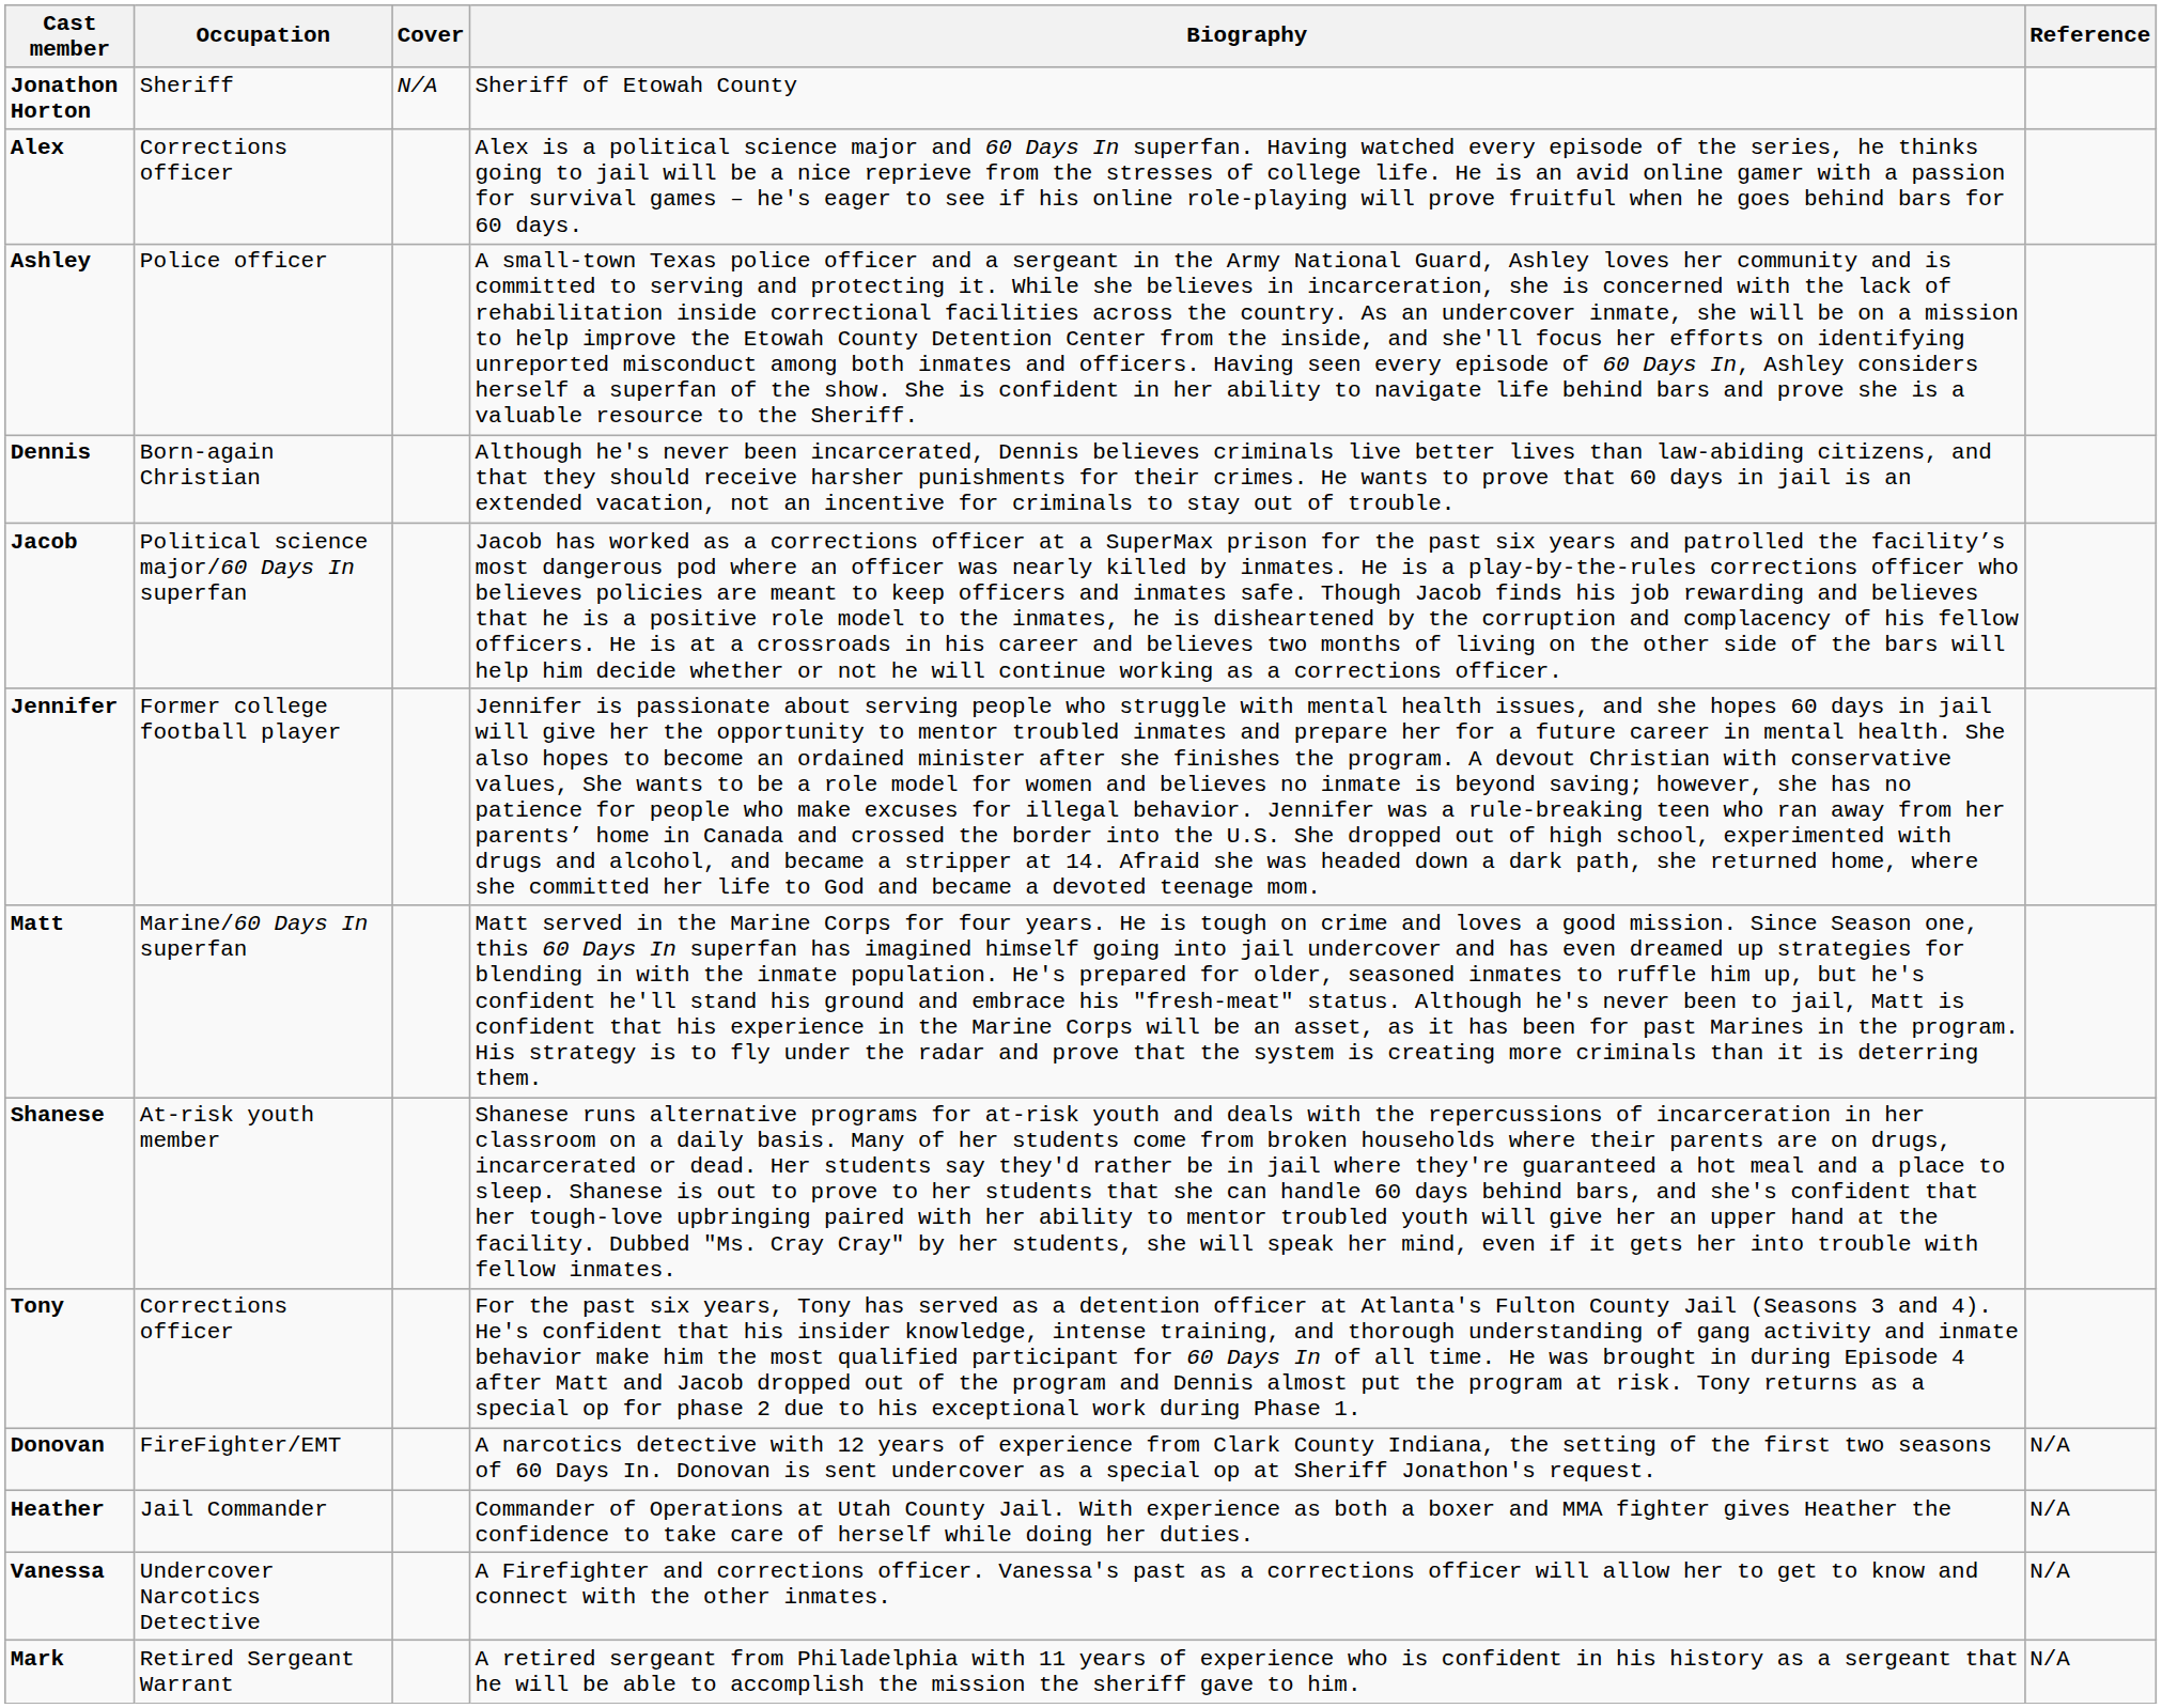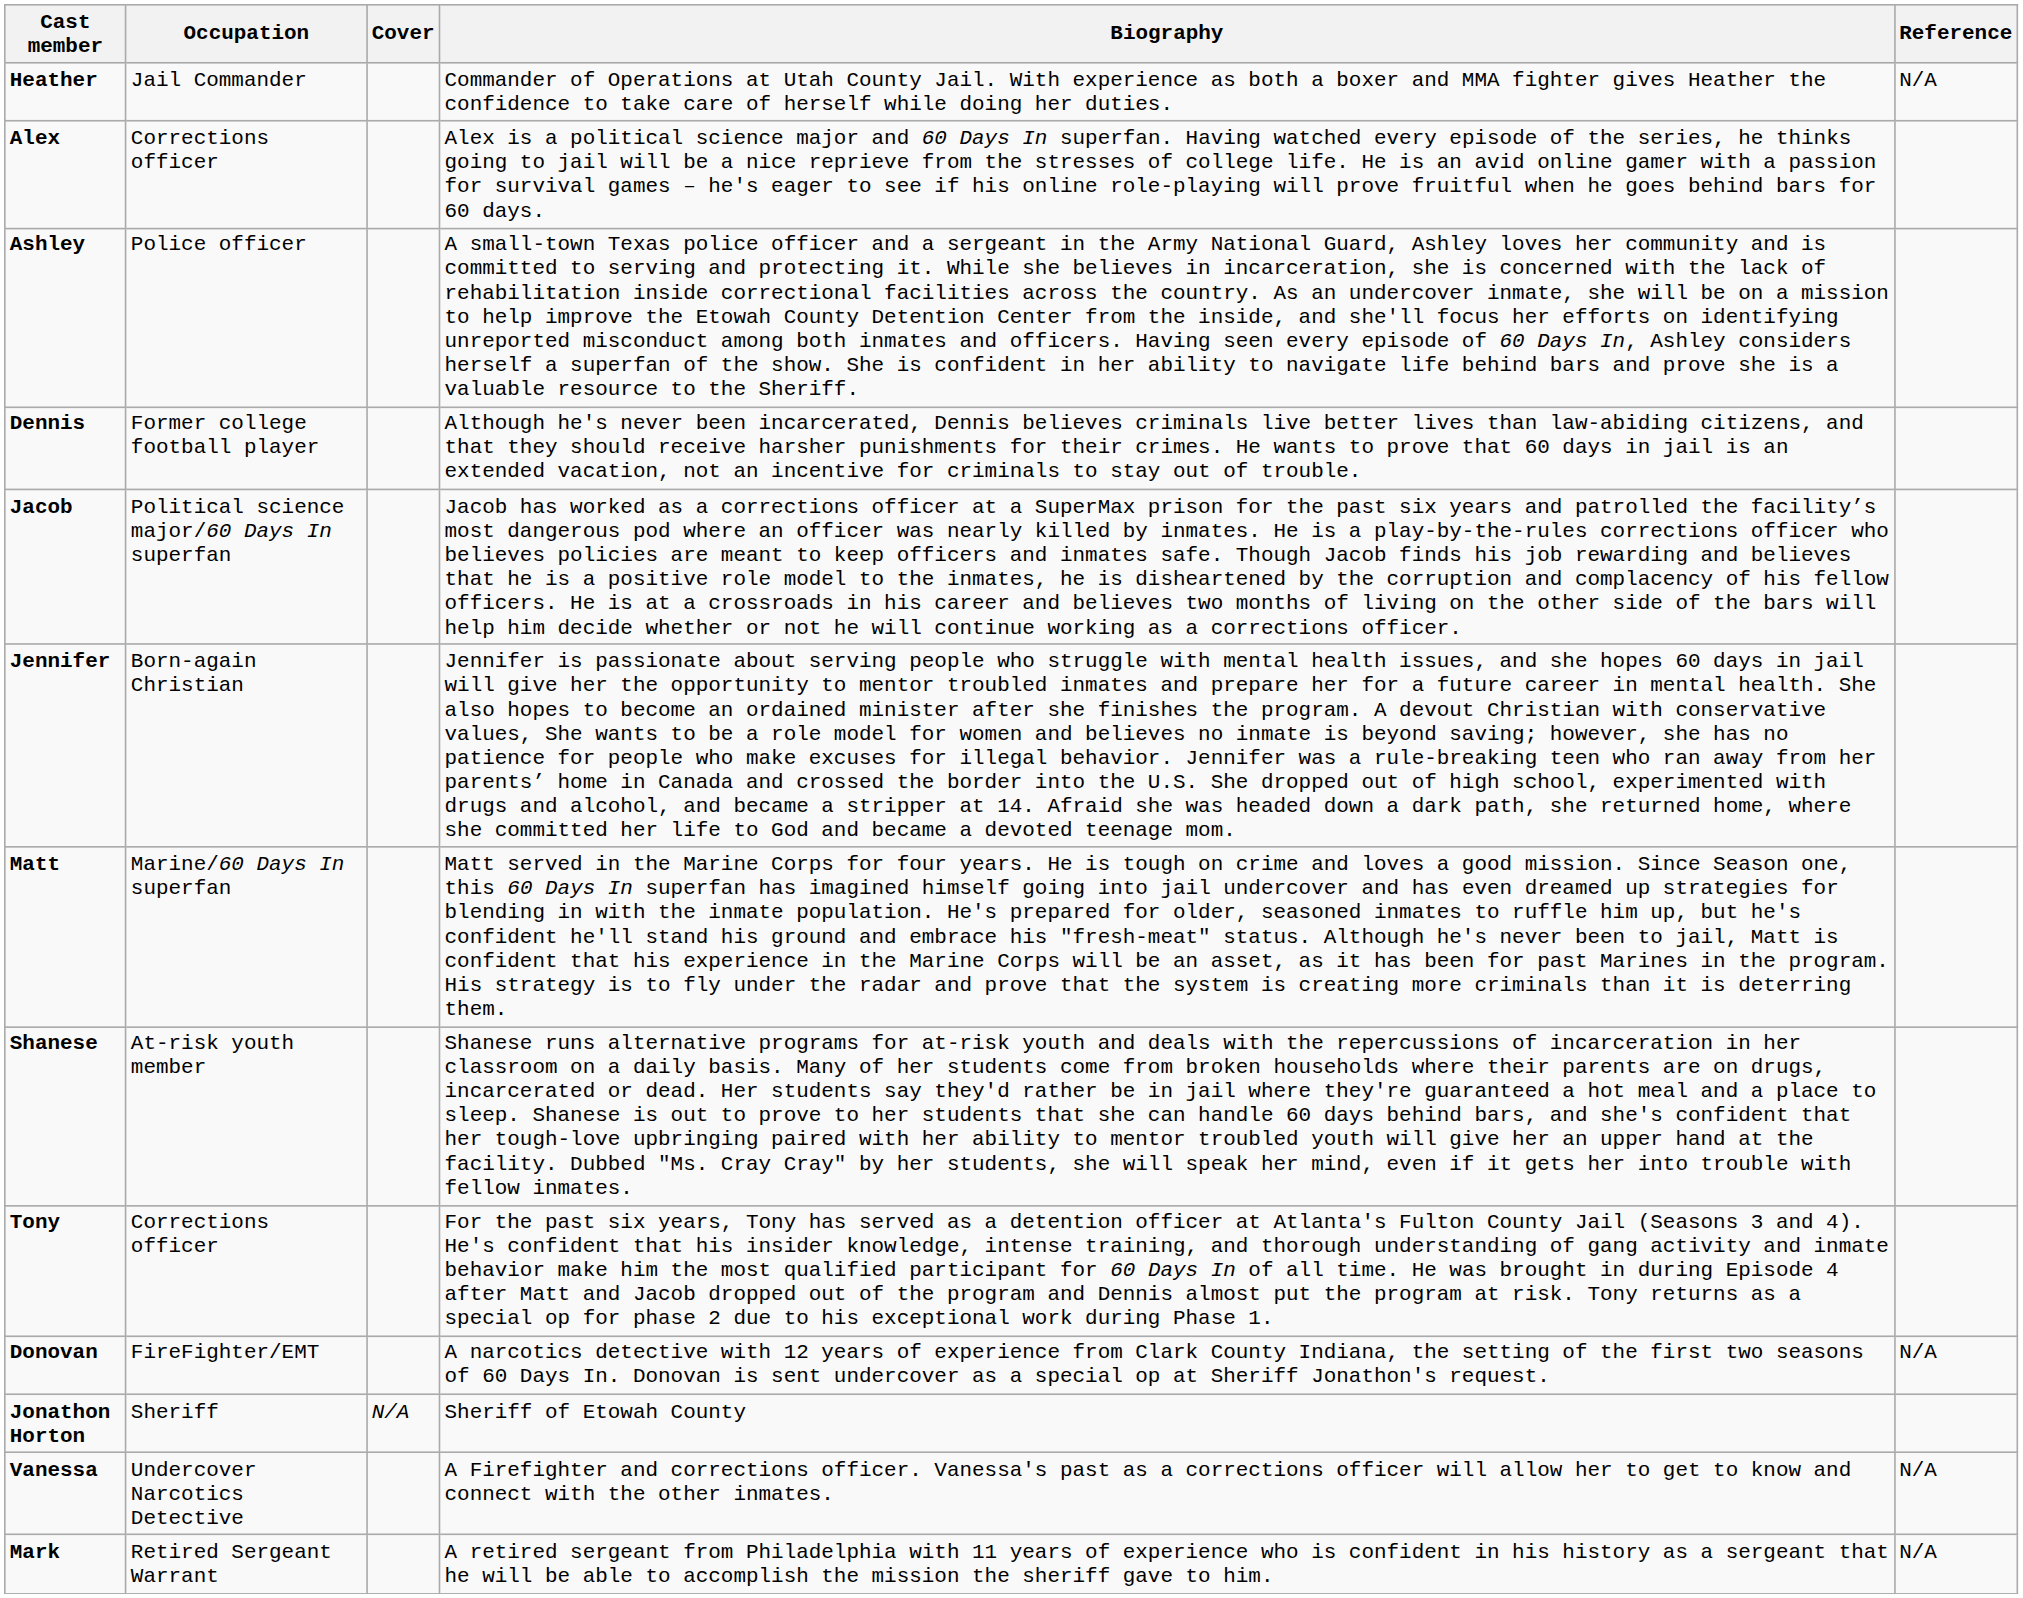rows swapped: Jonathon Horton <-> Heather
Dennis | Occupation: Born-again Christian -> Former college football player
Jennifer | Occupation: Former college football player -> Born-again Christian
